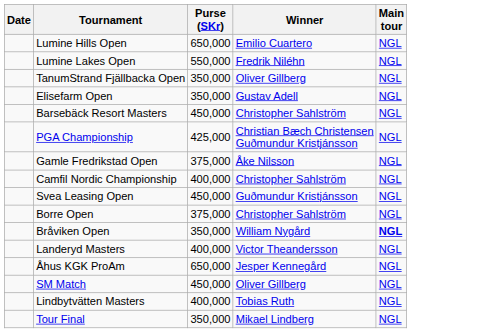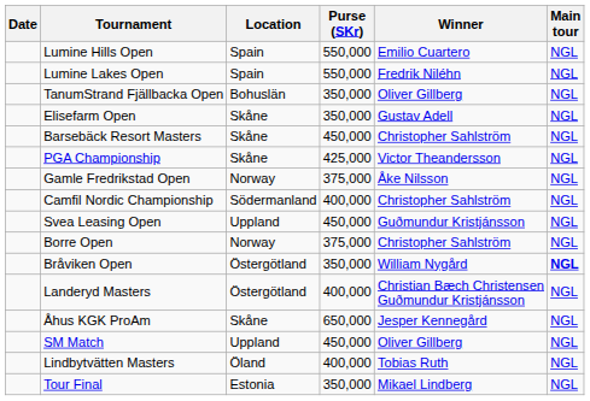+ column: Location | Spain | Spain | Bohuslän | Skåne | Skåne | Skåne | Norway | Södermanland | Uppland | Norway | Östergötland | Östergötland | Skåne | Uppland | Öland | Estonia
Lumine Hills Open | Purse (SKr): 650,000 -> 550,000
PGA Championship | Winner: Christian Bæch Christensen Guðmundur Kristjánsson -> Victor Theandersson
Landeryd Masters | Winner: Victor Theandersson -> Christian Bæch Christensen Guðmundur Kristjánsson
